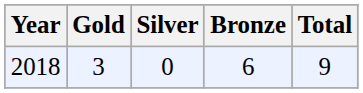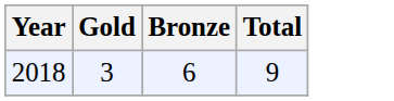- column: Silver | 0
